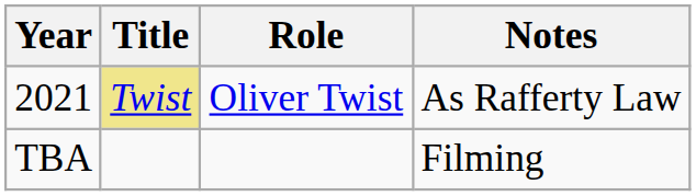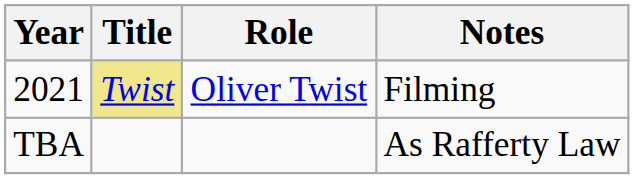2021 | Notes: As Rafferty Law -> Filming
TBA | Notes: Filming -> As Rafferty Law
